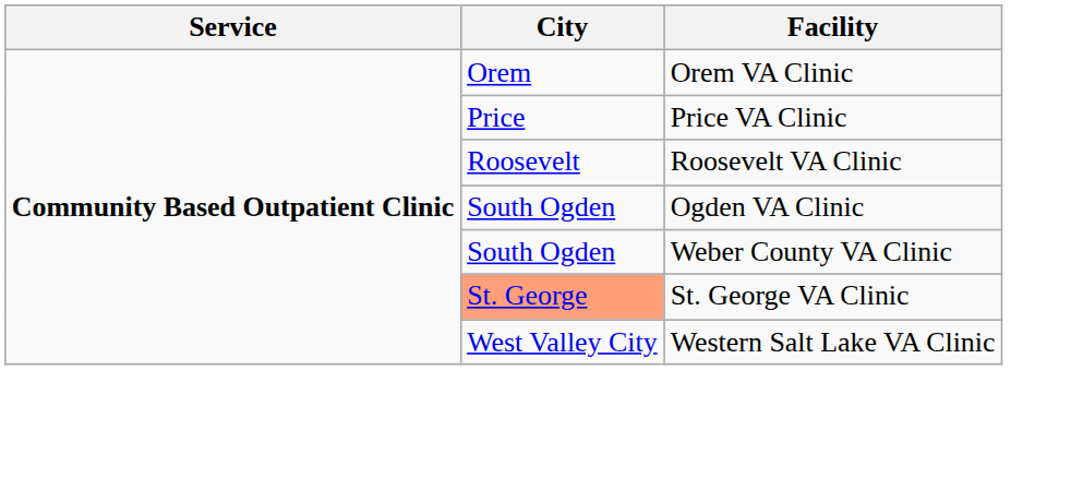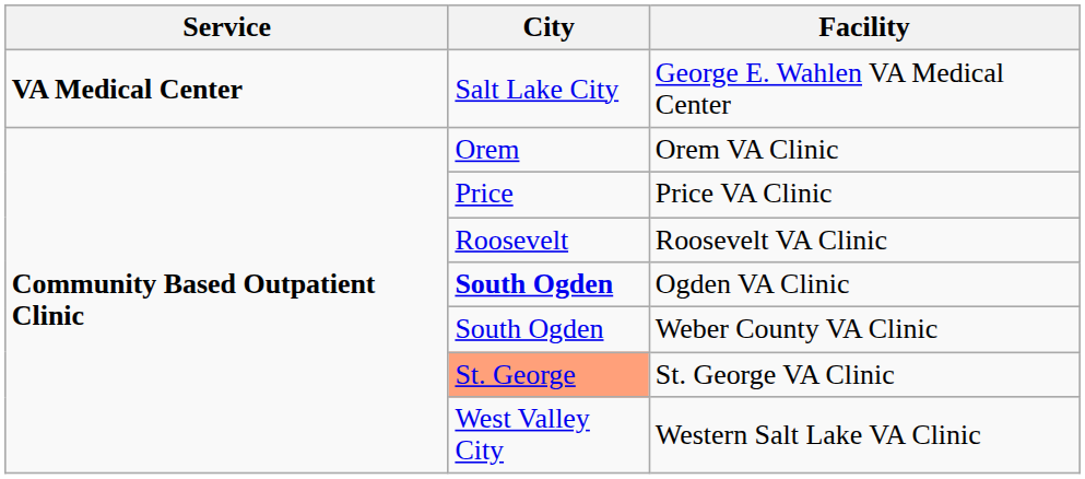+ row: VA Medical Center | Salt Lake City | George E. Wahlen VA Medical Center
Ogden VA Clinic | City: normal -> bold
